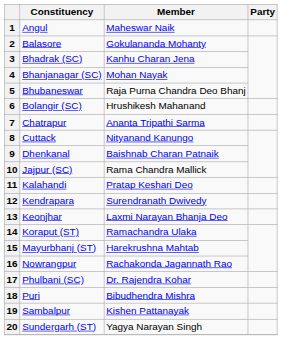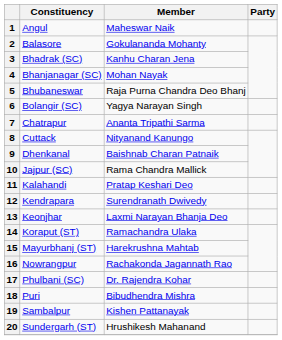6 | Member: Hrushikesh Mahanand -> Yagya Narayan Singh
20 | Member: Yagya Narayan Singh -> Hrushikesh Mahanand
